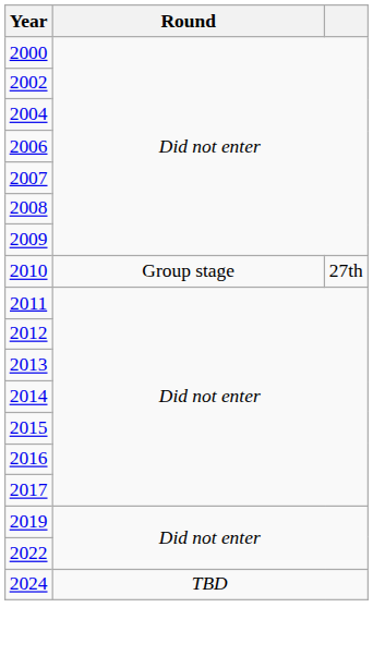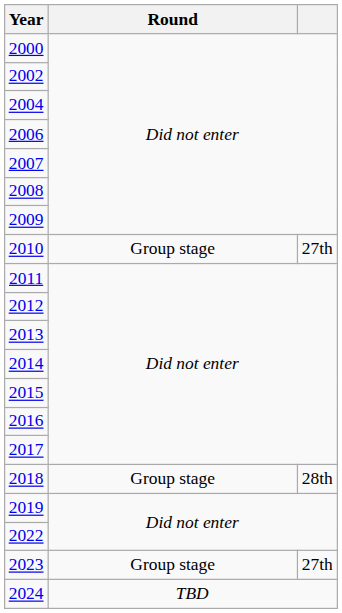+ row: 2018 | Group stage | 28th
+ row: 2023 | Group stage | 27th
